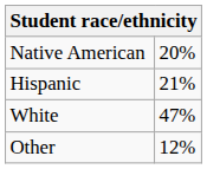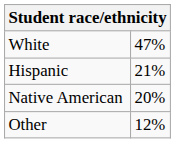rows swapped: Native American <-> White
